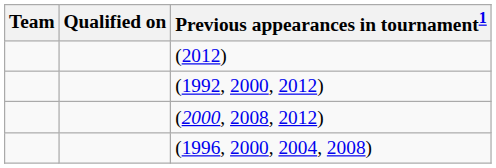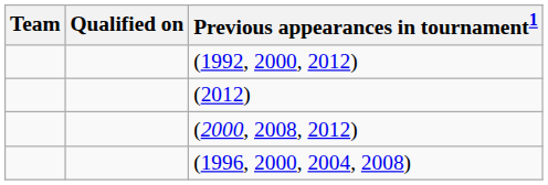rows swapped: (1992, 2000, 2012) <-> (2012)
